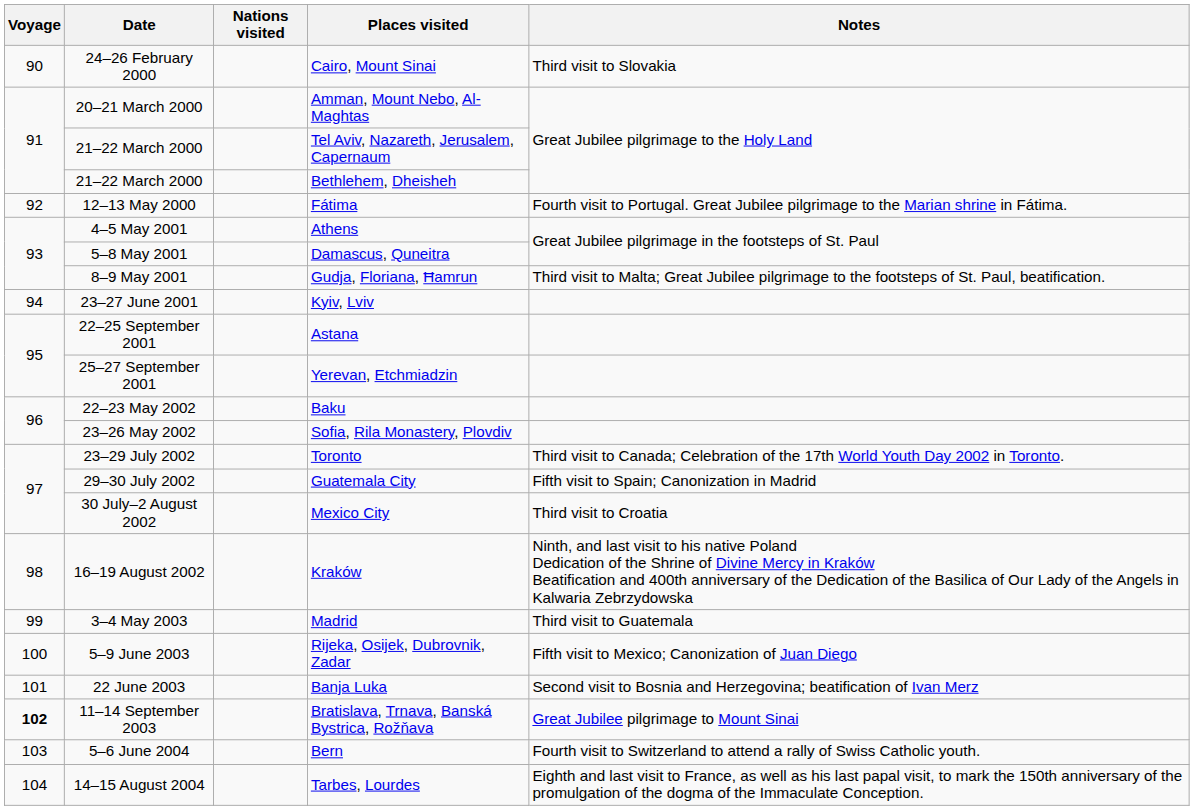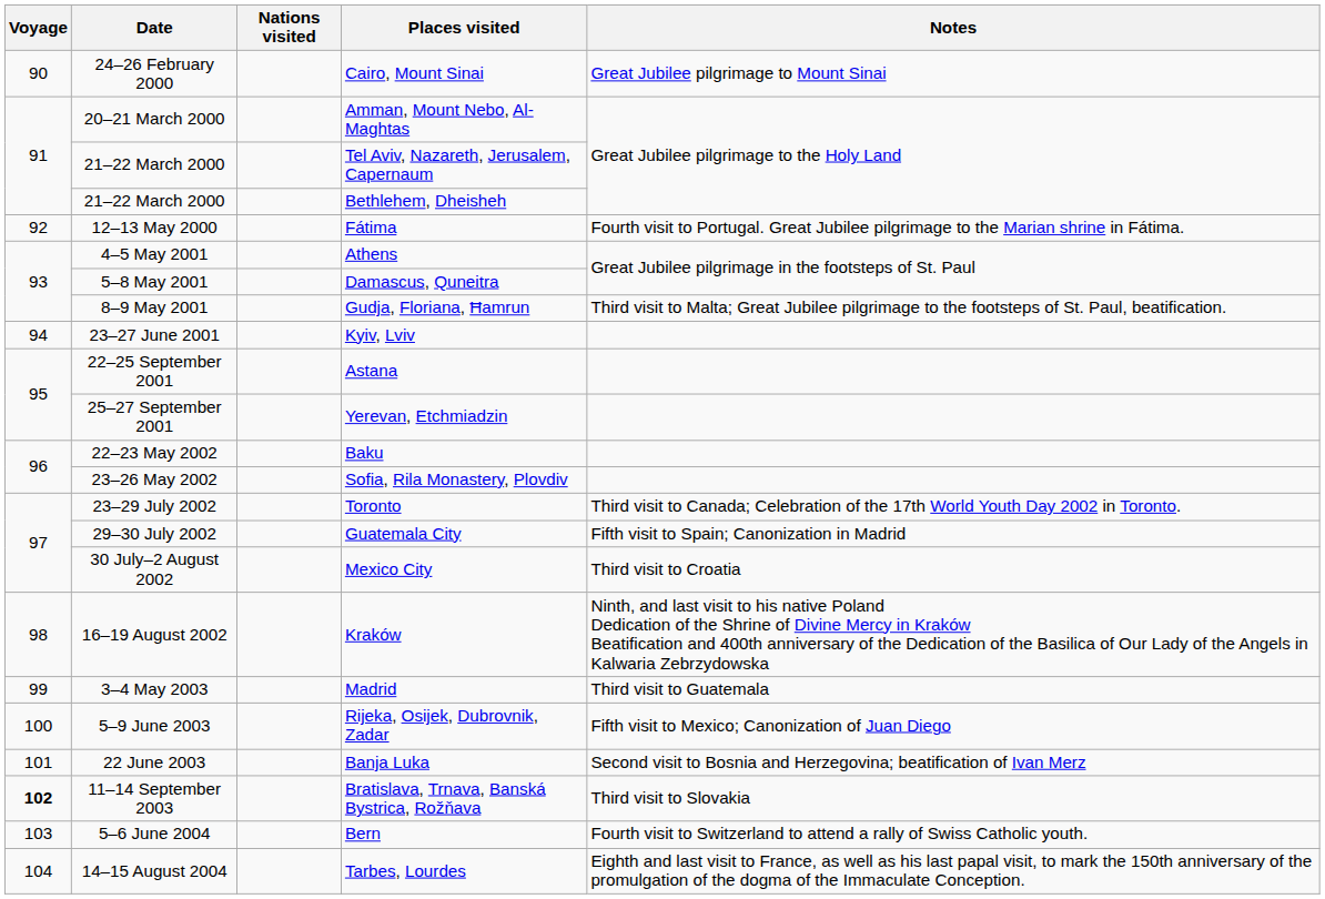Cairo, Mount Sinai | Notes: Third visit to Slovakia -> Great Jubilee pilgrimage to Mount Sinai
Bratislava, Trnava, Banská Bystrica, Rožňava | Notes: Great Jubilee pilgrimage to Mount Sinai -> Third visit to Slovakia
